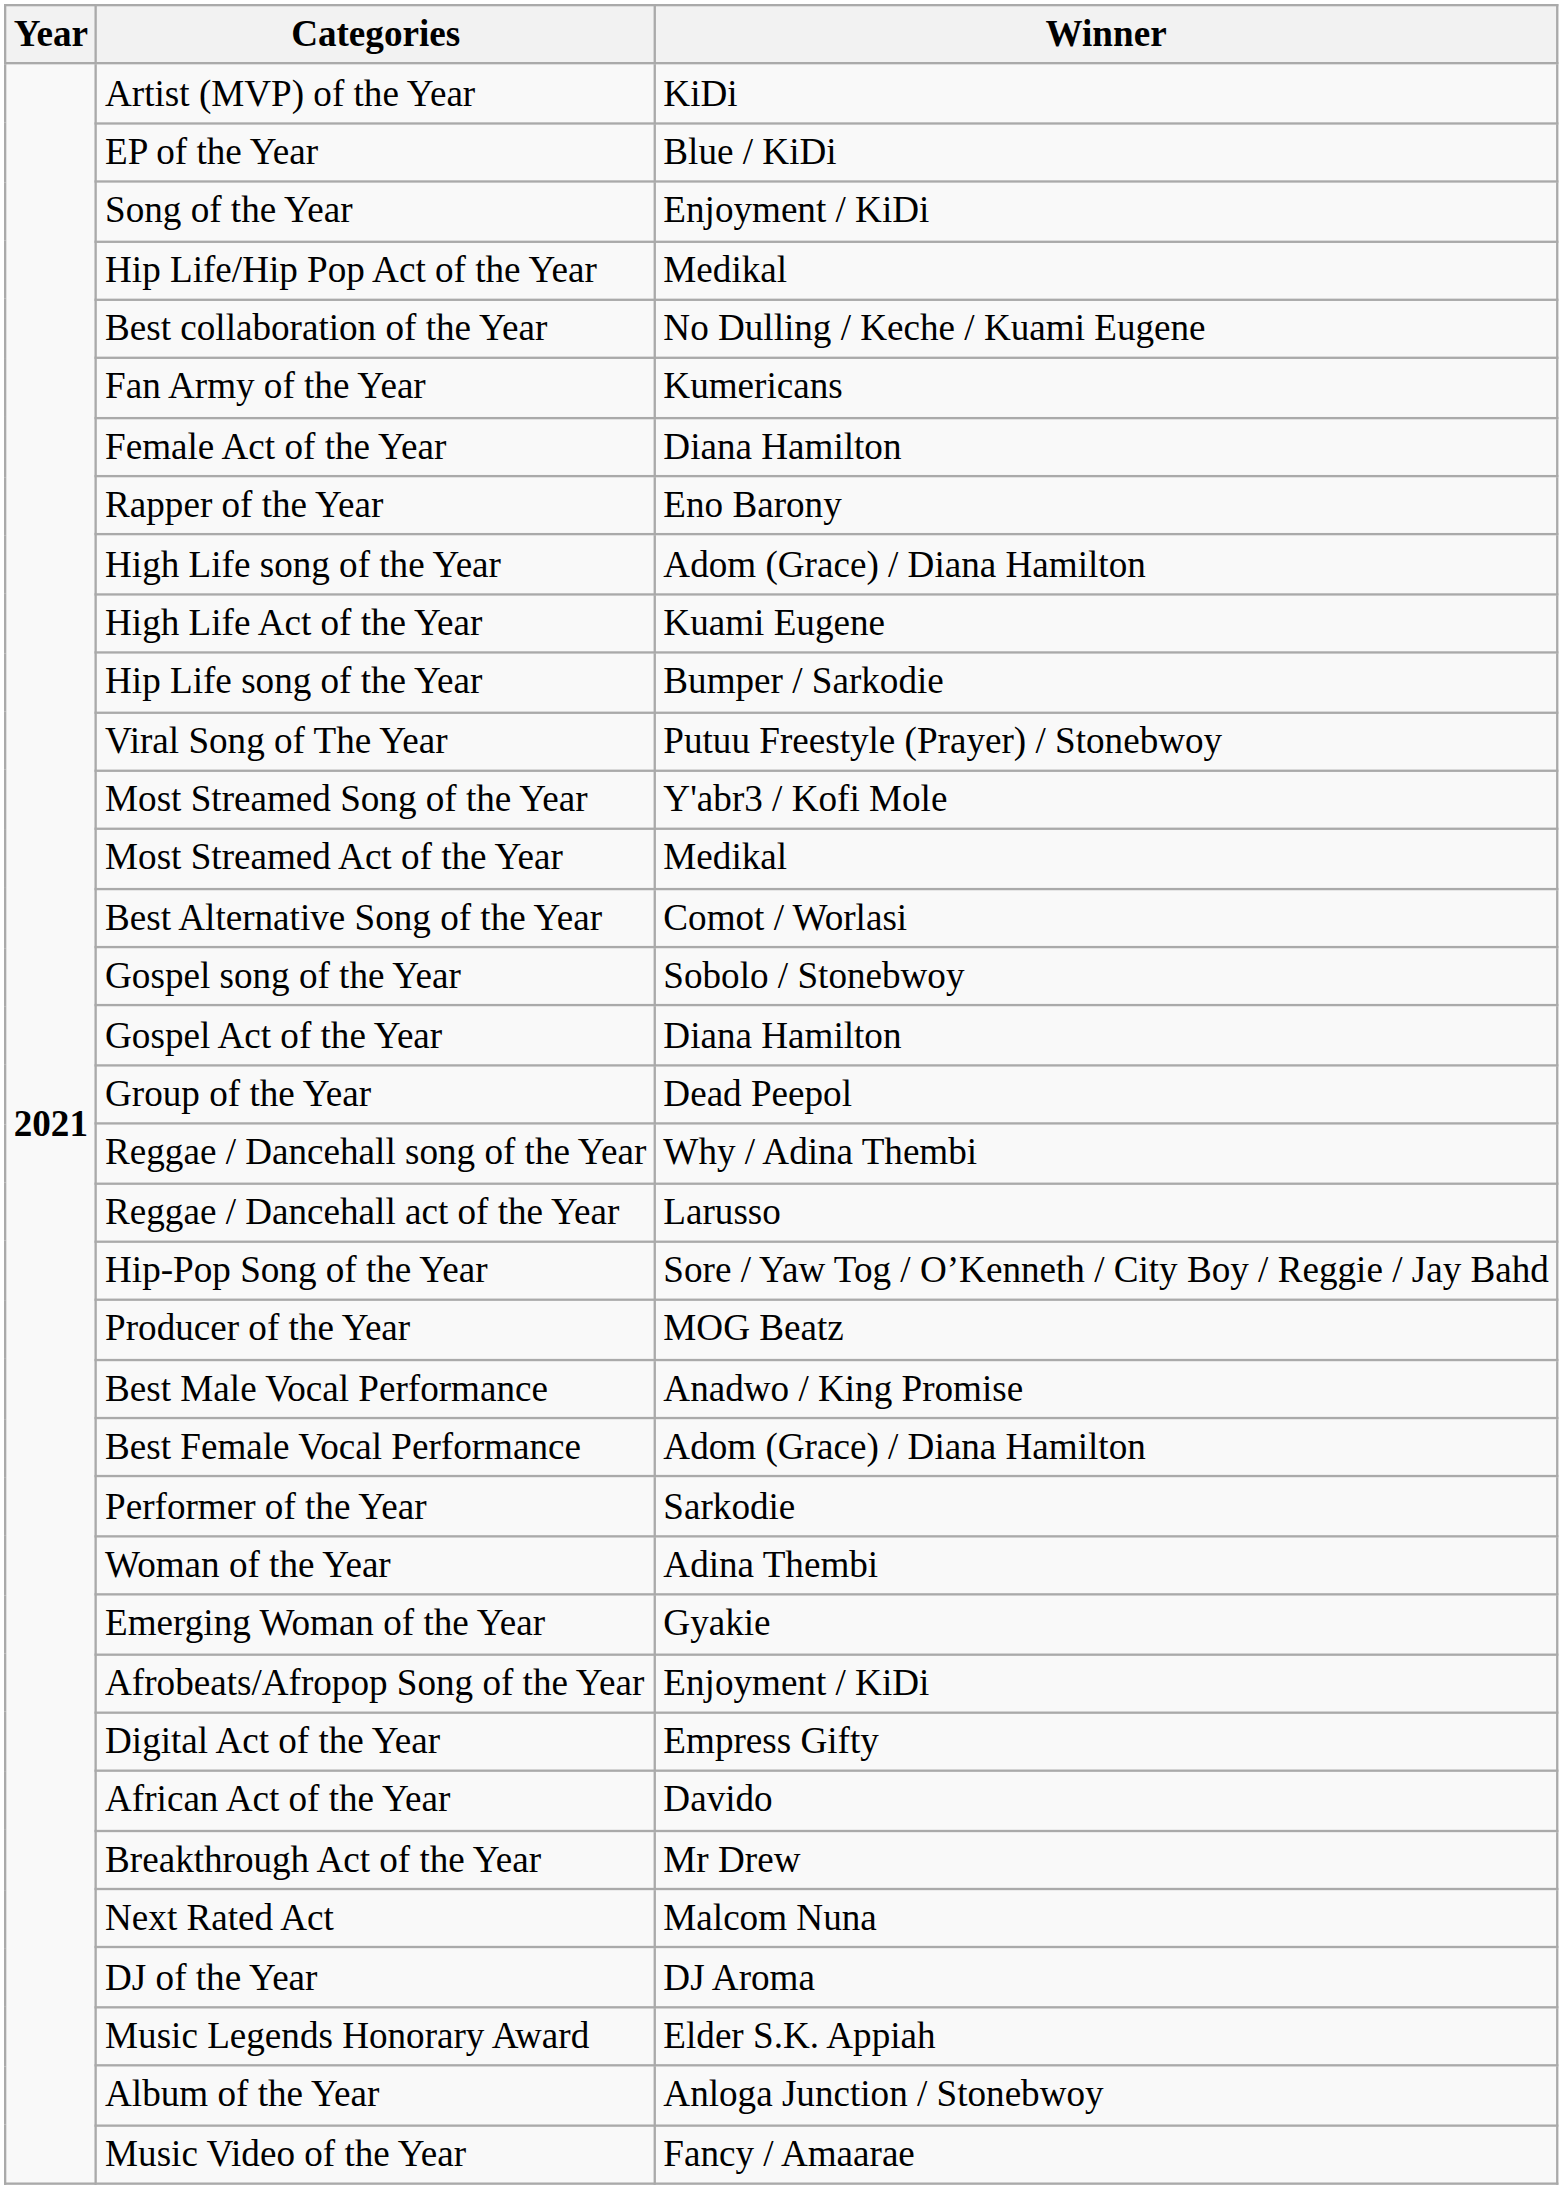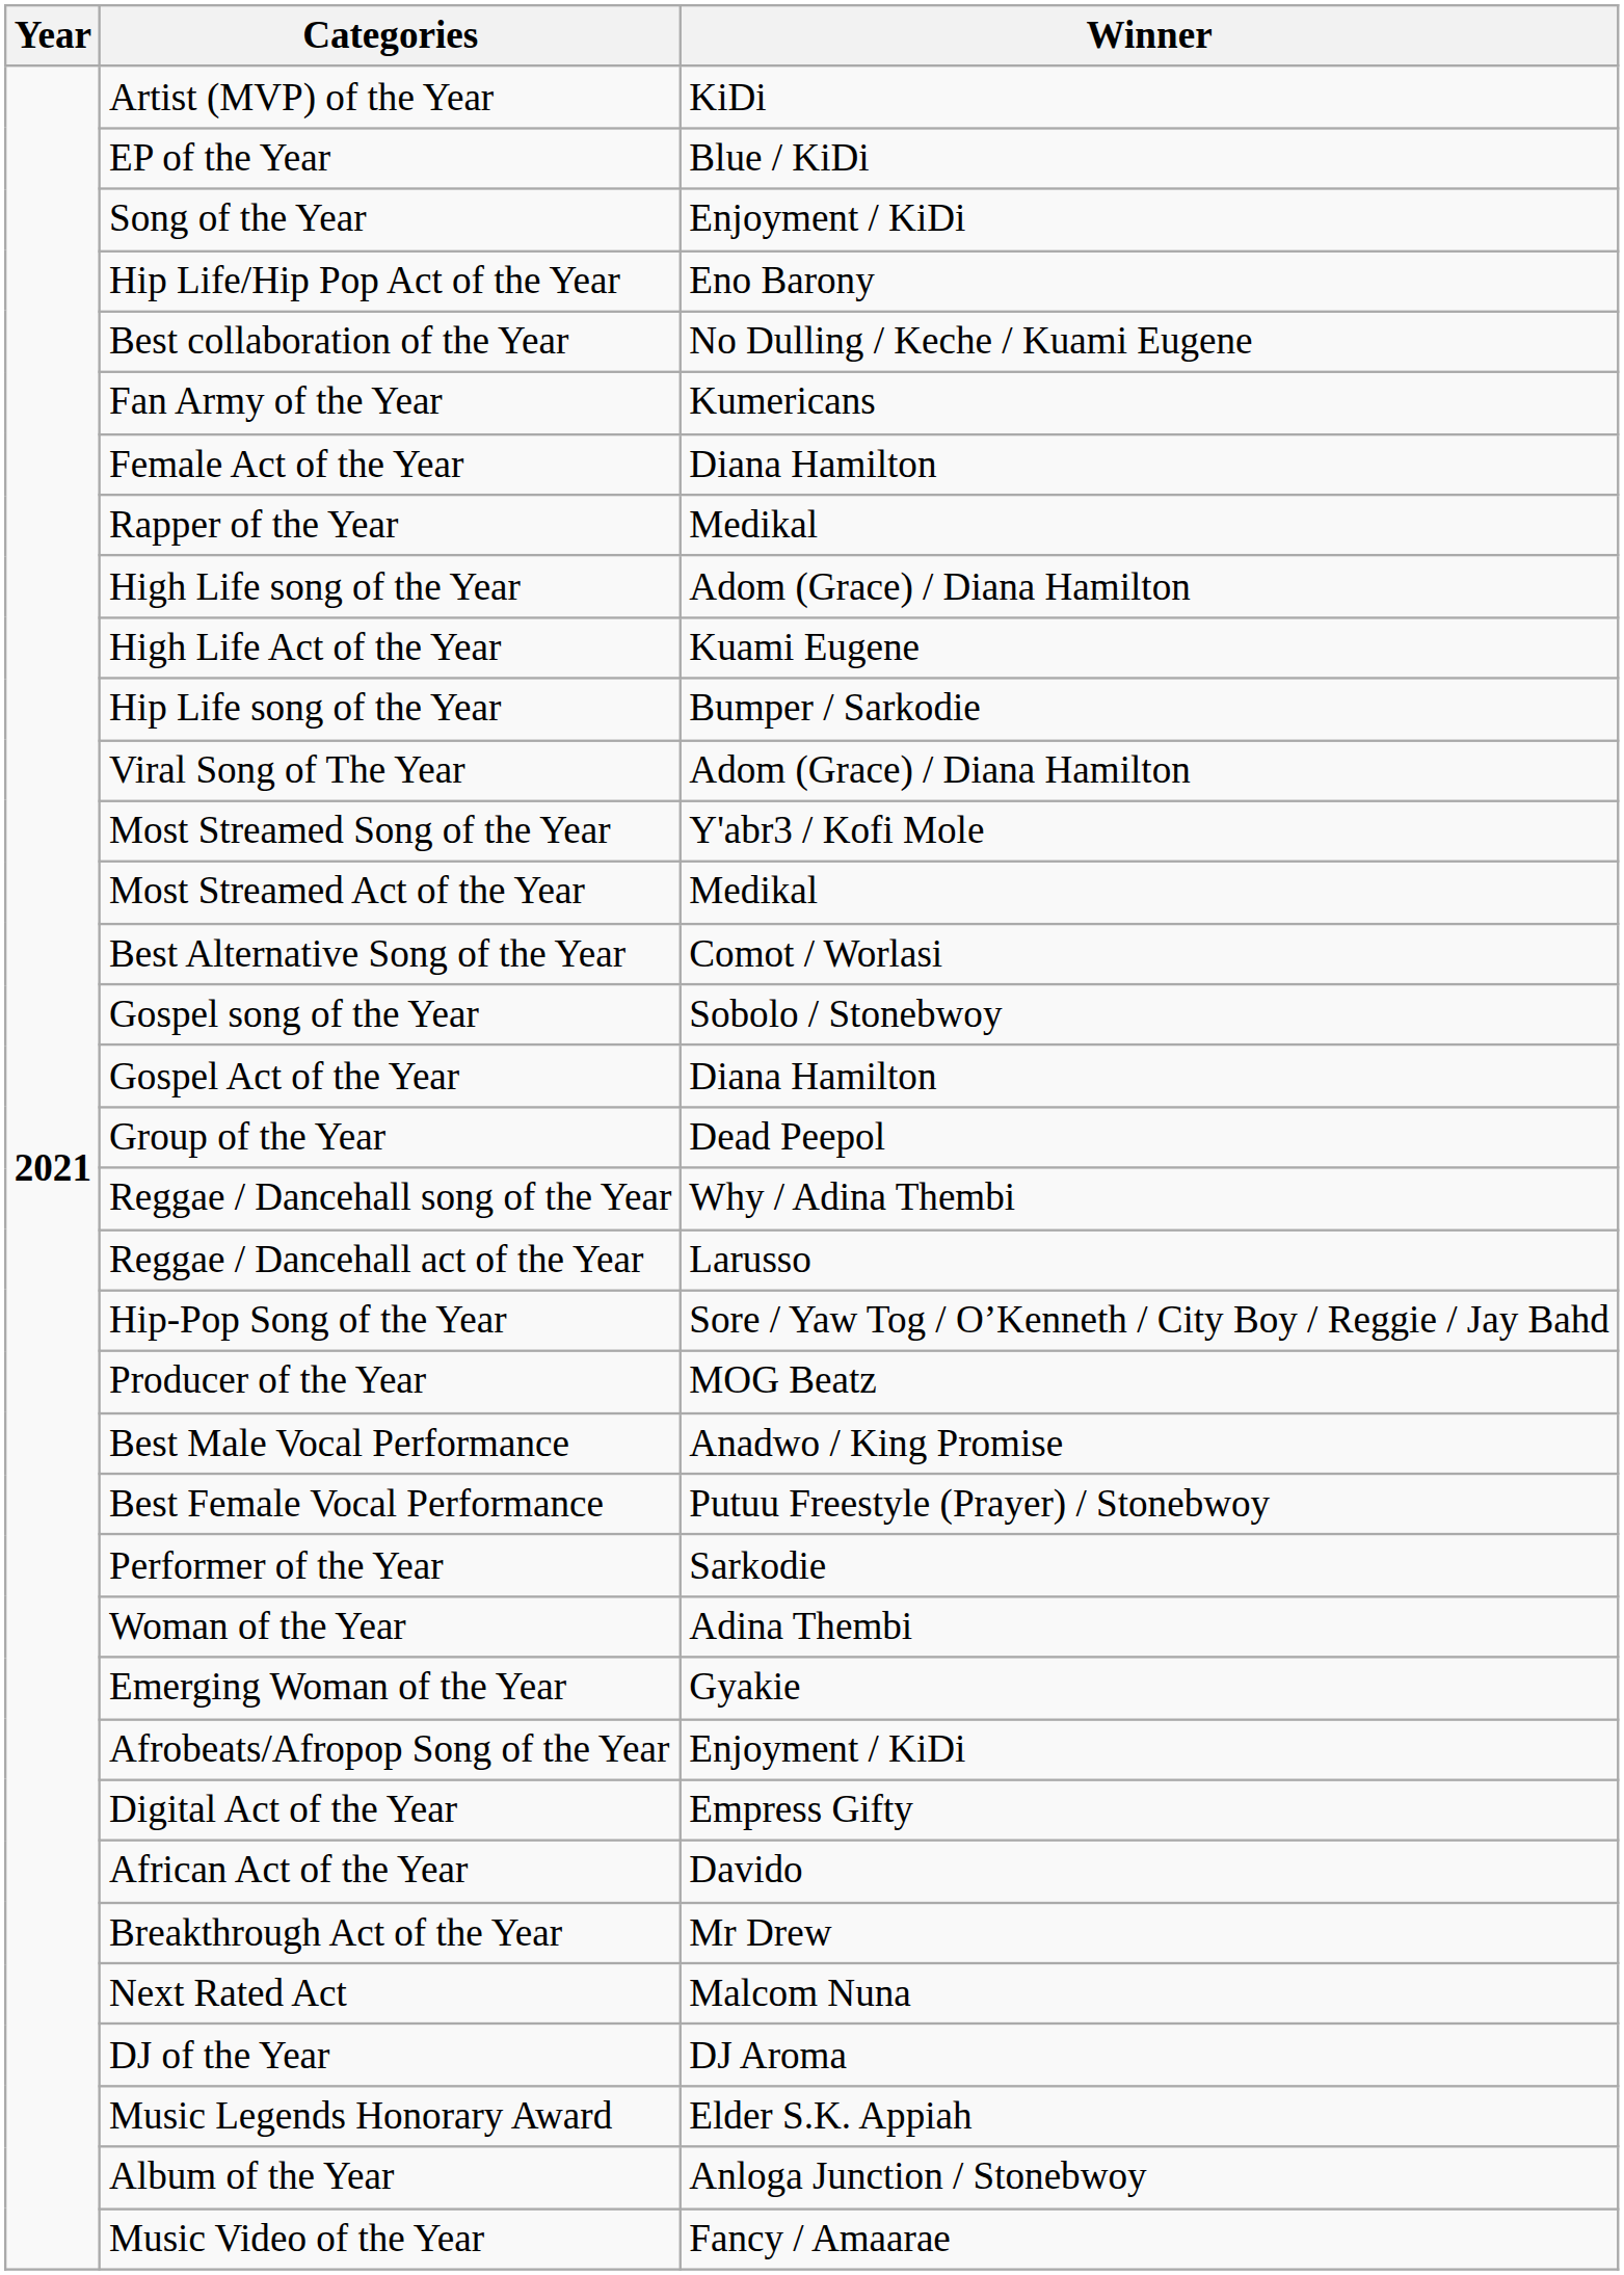Hip Life/Hip Pop Act of the Year | Winner: Medikal -> Eno Barony
Rapper of the Year | Winner: Eno Barony -> Medikal
Viral Song of The Year | Winner: Putuu Freestyle (Prayer) / Stonebwoy -> Adom (Grace) / Diana Hamilton
Best Female Vocal Performance | Winner: Adom (Grace) / Diana Hamilton -> Putuu Freestyle (Prayer) / Stonebwoy
